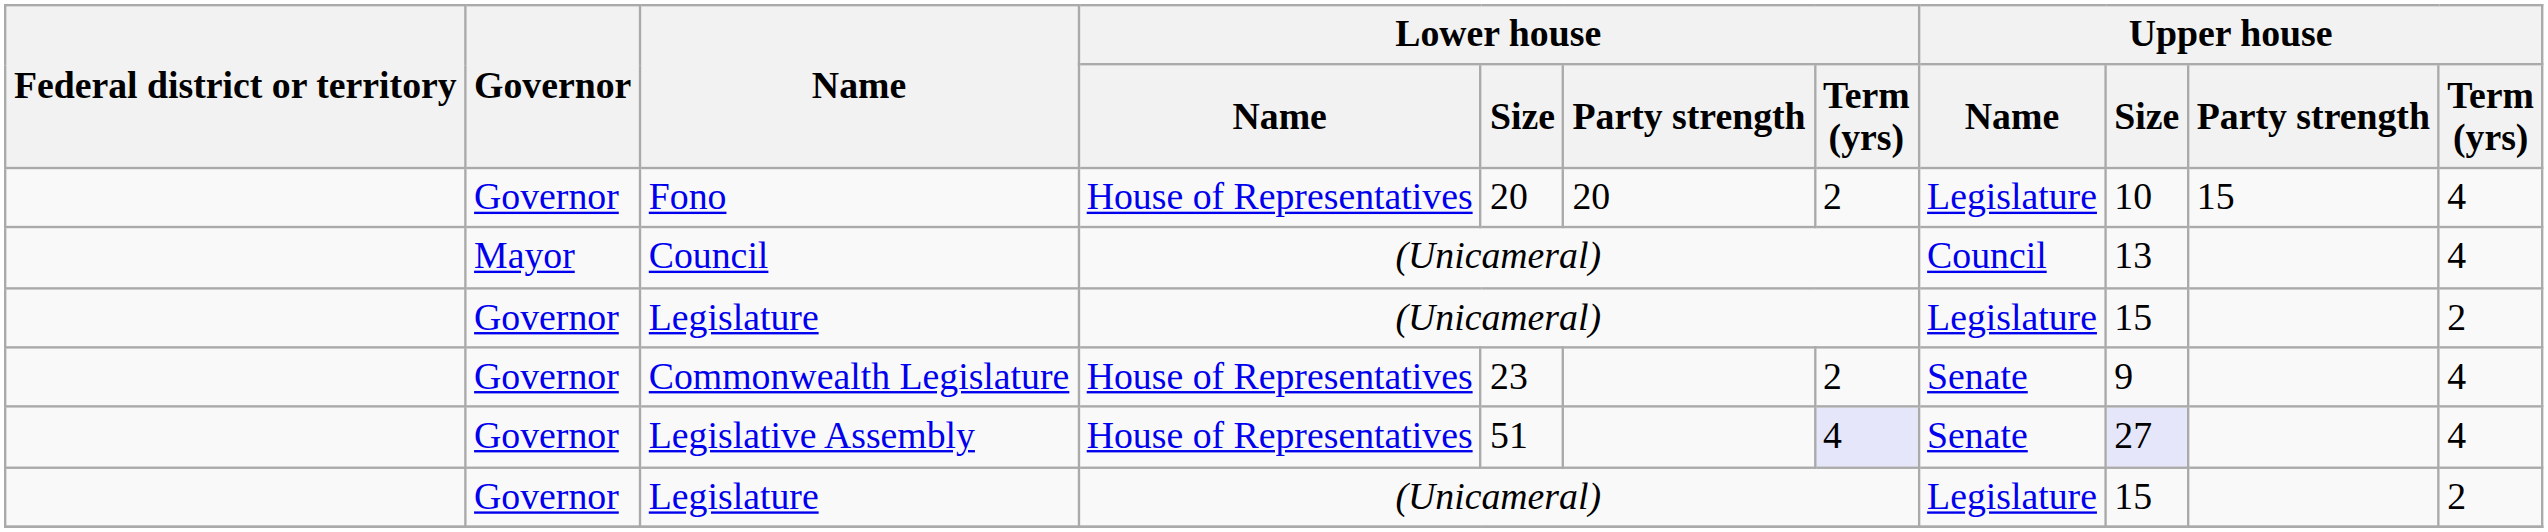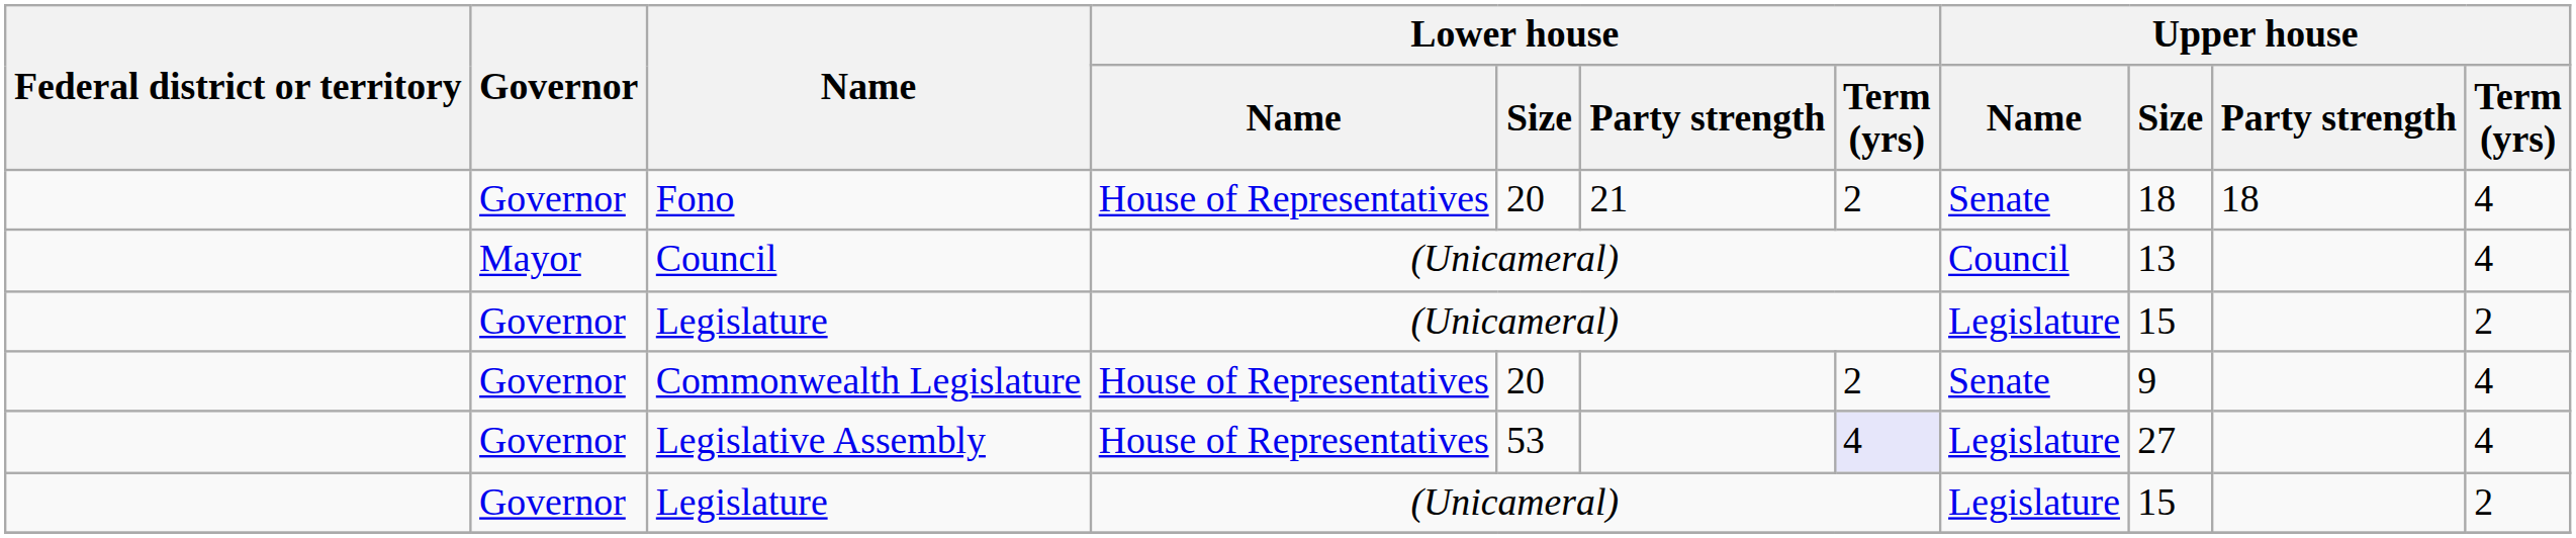Fono | Lower house / Party strength: 20 -> 21
Fono | Upper house / Name: Legislature -> Senate
Fono | Upper house / Size: 10 -> 18
Fono | Upper house / Party strength: 15 -> 18
Commonwealth Legislature | Lower house / Size: 23 -> 20
Legislative Assembly | Lower house / Size: 51 -> 53
Legislative Assembly | Upper house / Name: Senate -> Legislature
Legislative Assembly | Upper house / Size: lavender background -> no background
